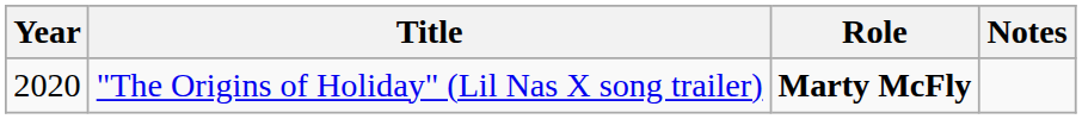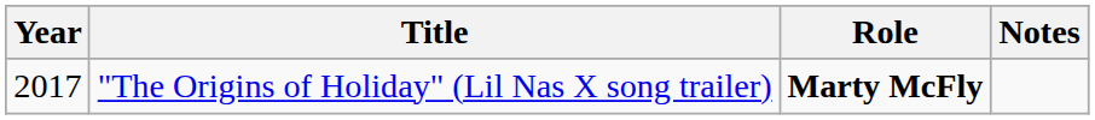"The Origins of Holiday" (Lil Nas X song trailer) | Year: 2020 -> 2017
